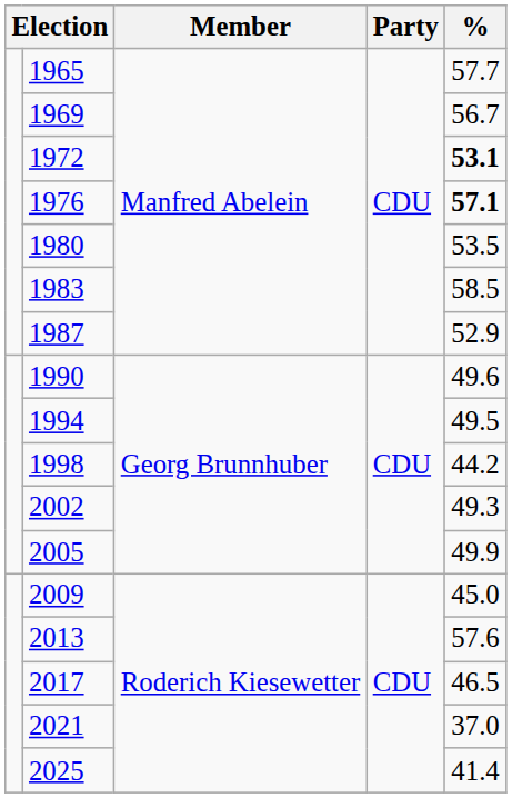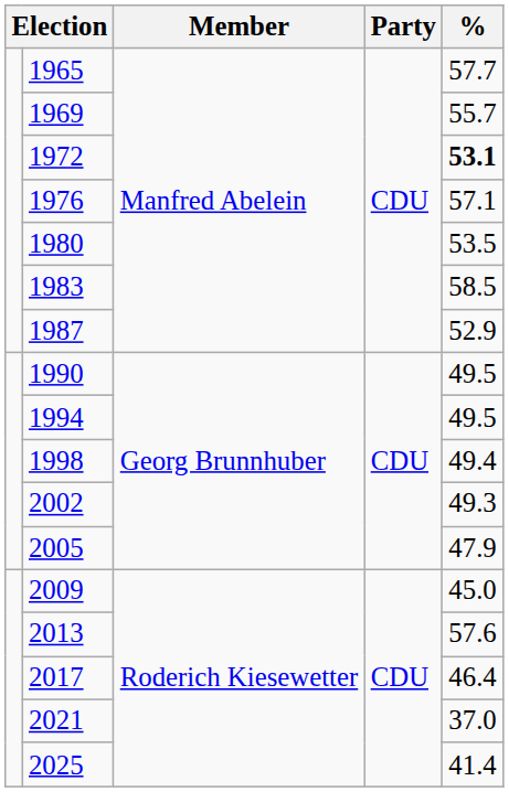1969 | %: 56.7 -> 55.7
1976 | %: bold -> normal
1990 | %: 49.6 -> 49.5
1998 | %: 44.2 -> 49.4
2005 | %: 49.9 -> 47.9
2017 | %: 46.5 -> 46.4
